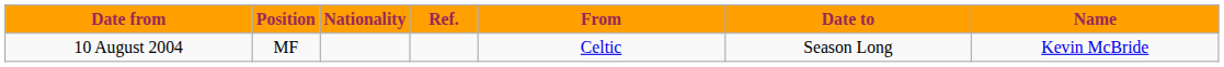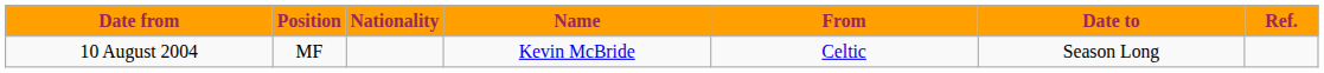columns swapped: Name <-> Ref.
